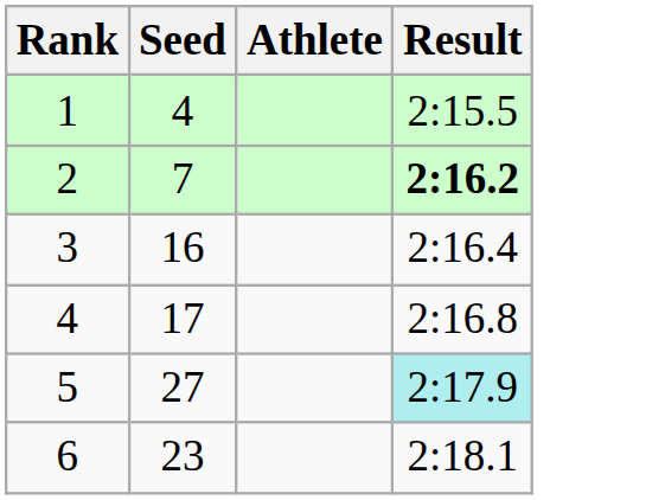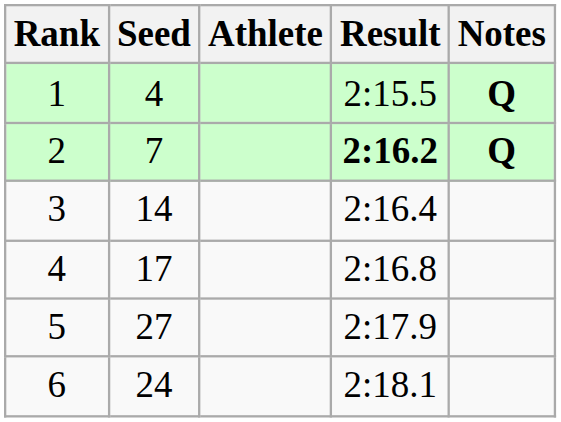+ column: Notes | Q | Q
3 | Seed: 16 -> 14
5 | Result: paleturquoise background -> no background
6 | Seed: 23 -> 24
